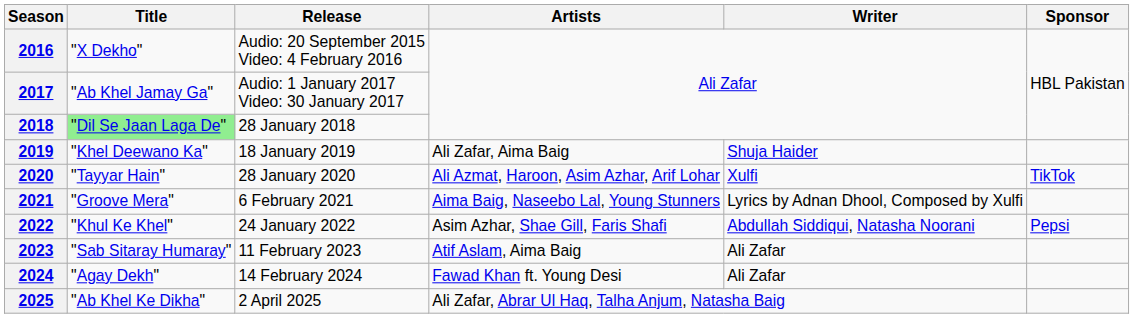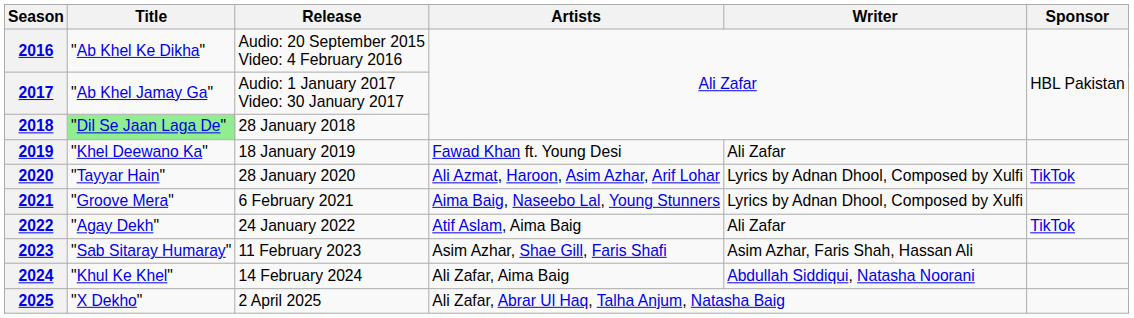2016 | Title: "X Dekho" -> "Ab Khel Ke Dikha"
2019 | Artists: Ali Zafar, Aima Baig -> Fawad Khan ft. Young Desi
2019 | Writer: Shuja Haider -> Ali Zafar
2020 | Writer: Xulfi -> Lyrics by Adnan Dhool, Composed by Xulfi
2022 | Title: "Khul Ke Khel" -> "Agay Dekh"
2022 | Artists: Asim Azhar, Shae Gill, Faris Shafi -> Atif Aslam, Aima Baig
2022 | Writer: Abdullah Siddiqui, Natasha Noorani -> Ali Zafar
2022 | Sponsor: Pepsi -> TikTok
2023 | Artists: Atif Aslam, Aima Baig -> Asim Azhar, Shae Gill, Faris Shafi
2023 | Writer: Ali Zafar -> Asim Azhar, Faris Shah, Hassan Ali
2024 | Title: "Agay Dekh" -> "Khul Ke Khel"
2024 | Artists: Fawad Khan ft. Young Desi -> Ali Zafar, Aima Baig
2024 | Writer: Ali Zafar -> Abdullah Siddiqui, Natasha Noorani
2025 | Title: "Ab Khel Ke Dikha" -> "X Dekho"
